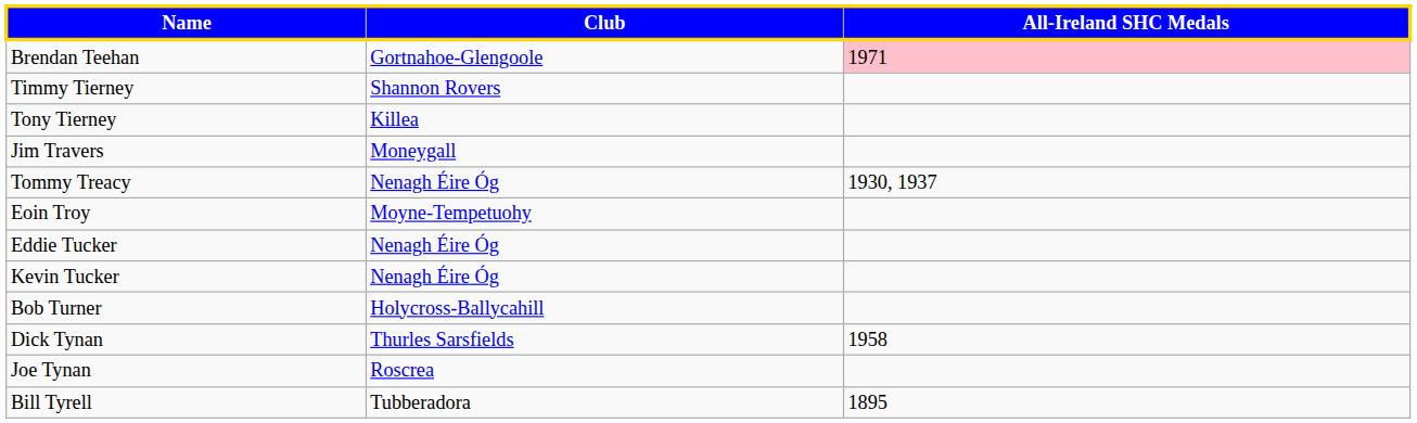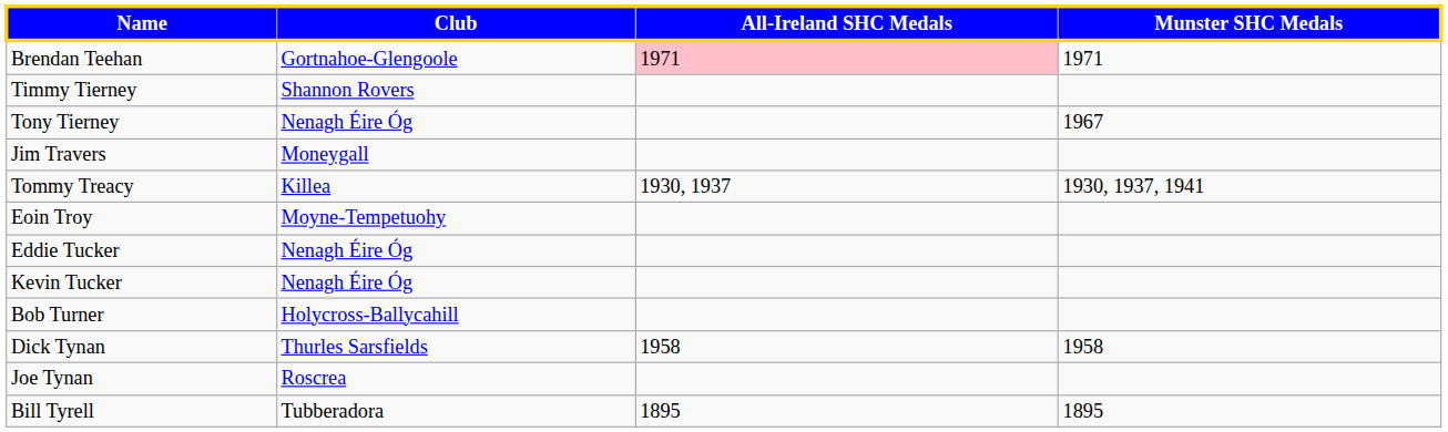+ column: Munster SHC Medals | 1971 | 1967 | 1930, 1937, 1941 | 1958 | 1895
Tony Tierney | Club: Killea -> Nenagh Éire Óg
Tommy Treacy | Club: Nenagh Éire Óg -> Killea
